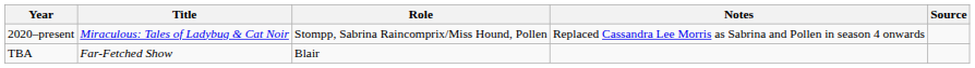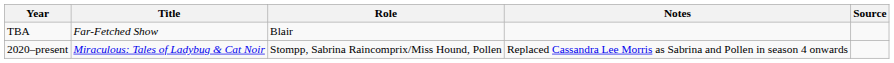rows swapped: TBA <-> 2020–present
